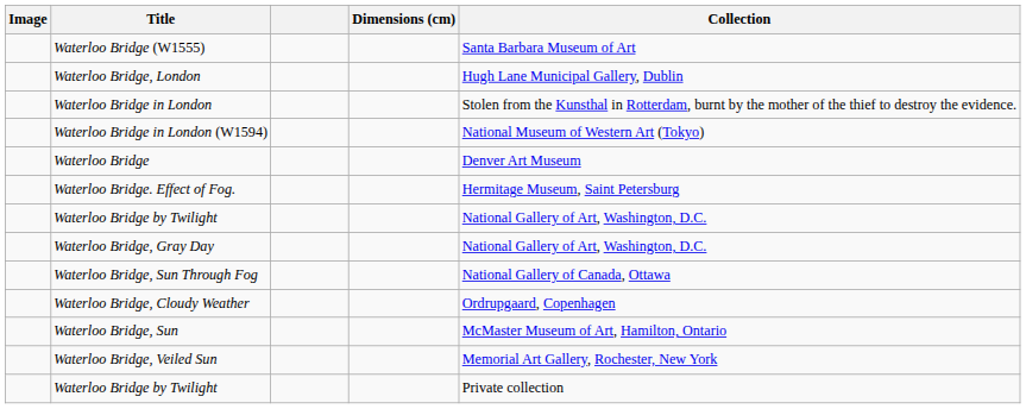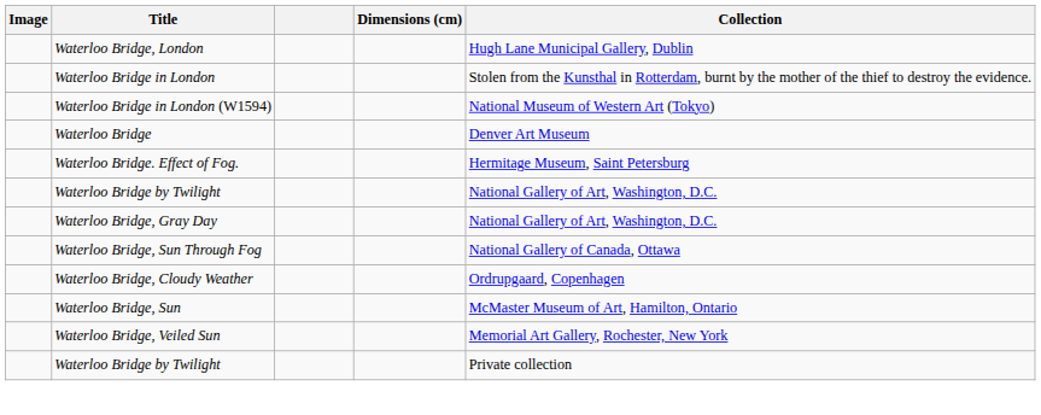- row: Waterloo Bridge (W1555) | Santa Barbara Museum of Art
